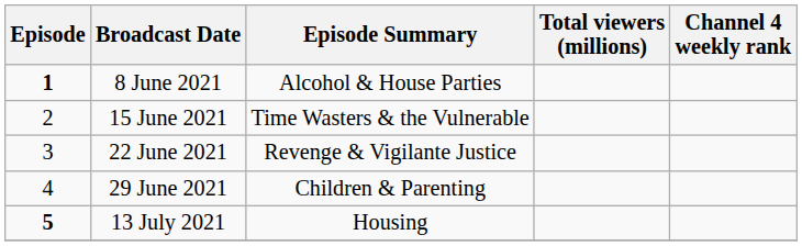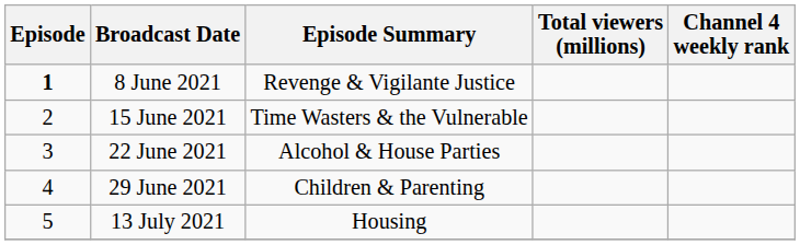8 June 2021 | Episode Summary: Alcohol & House Parties -> Revenge & Vigilante Justice
22 June 2021 | Episode Summary: Revenge & Vigilante Justice -> Alcohol & House Parties
13 July 2021 | Episode: bold -> normal
